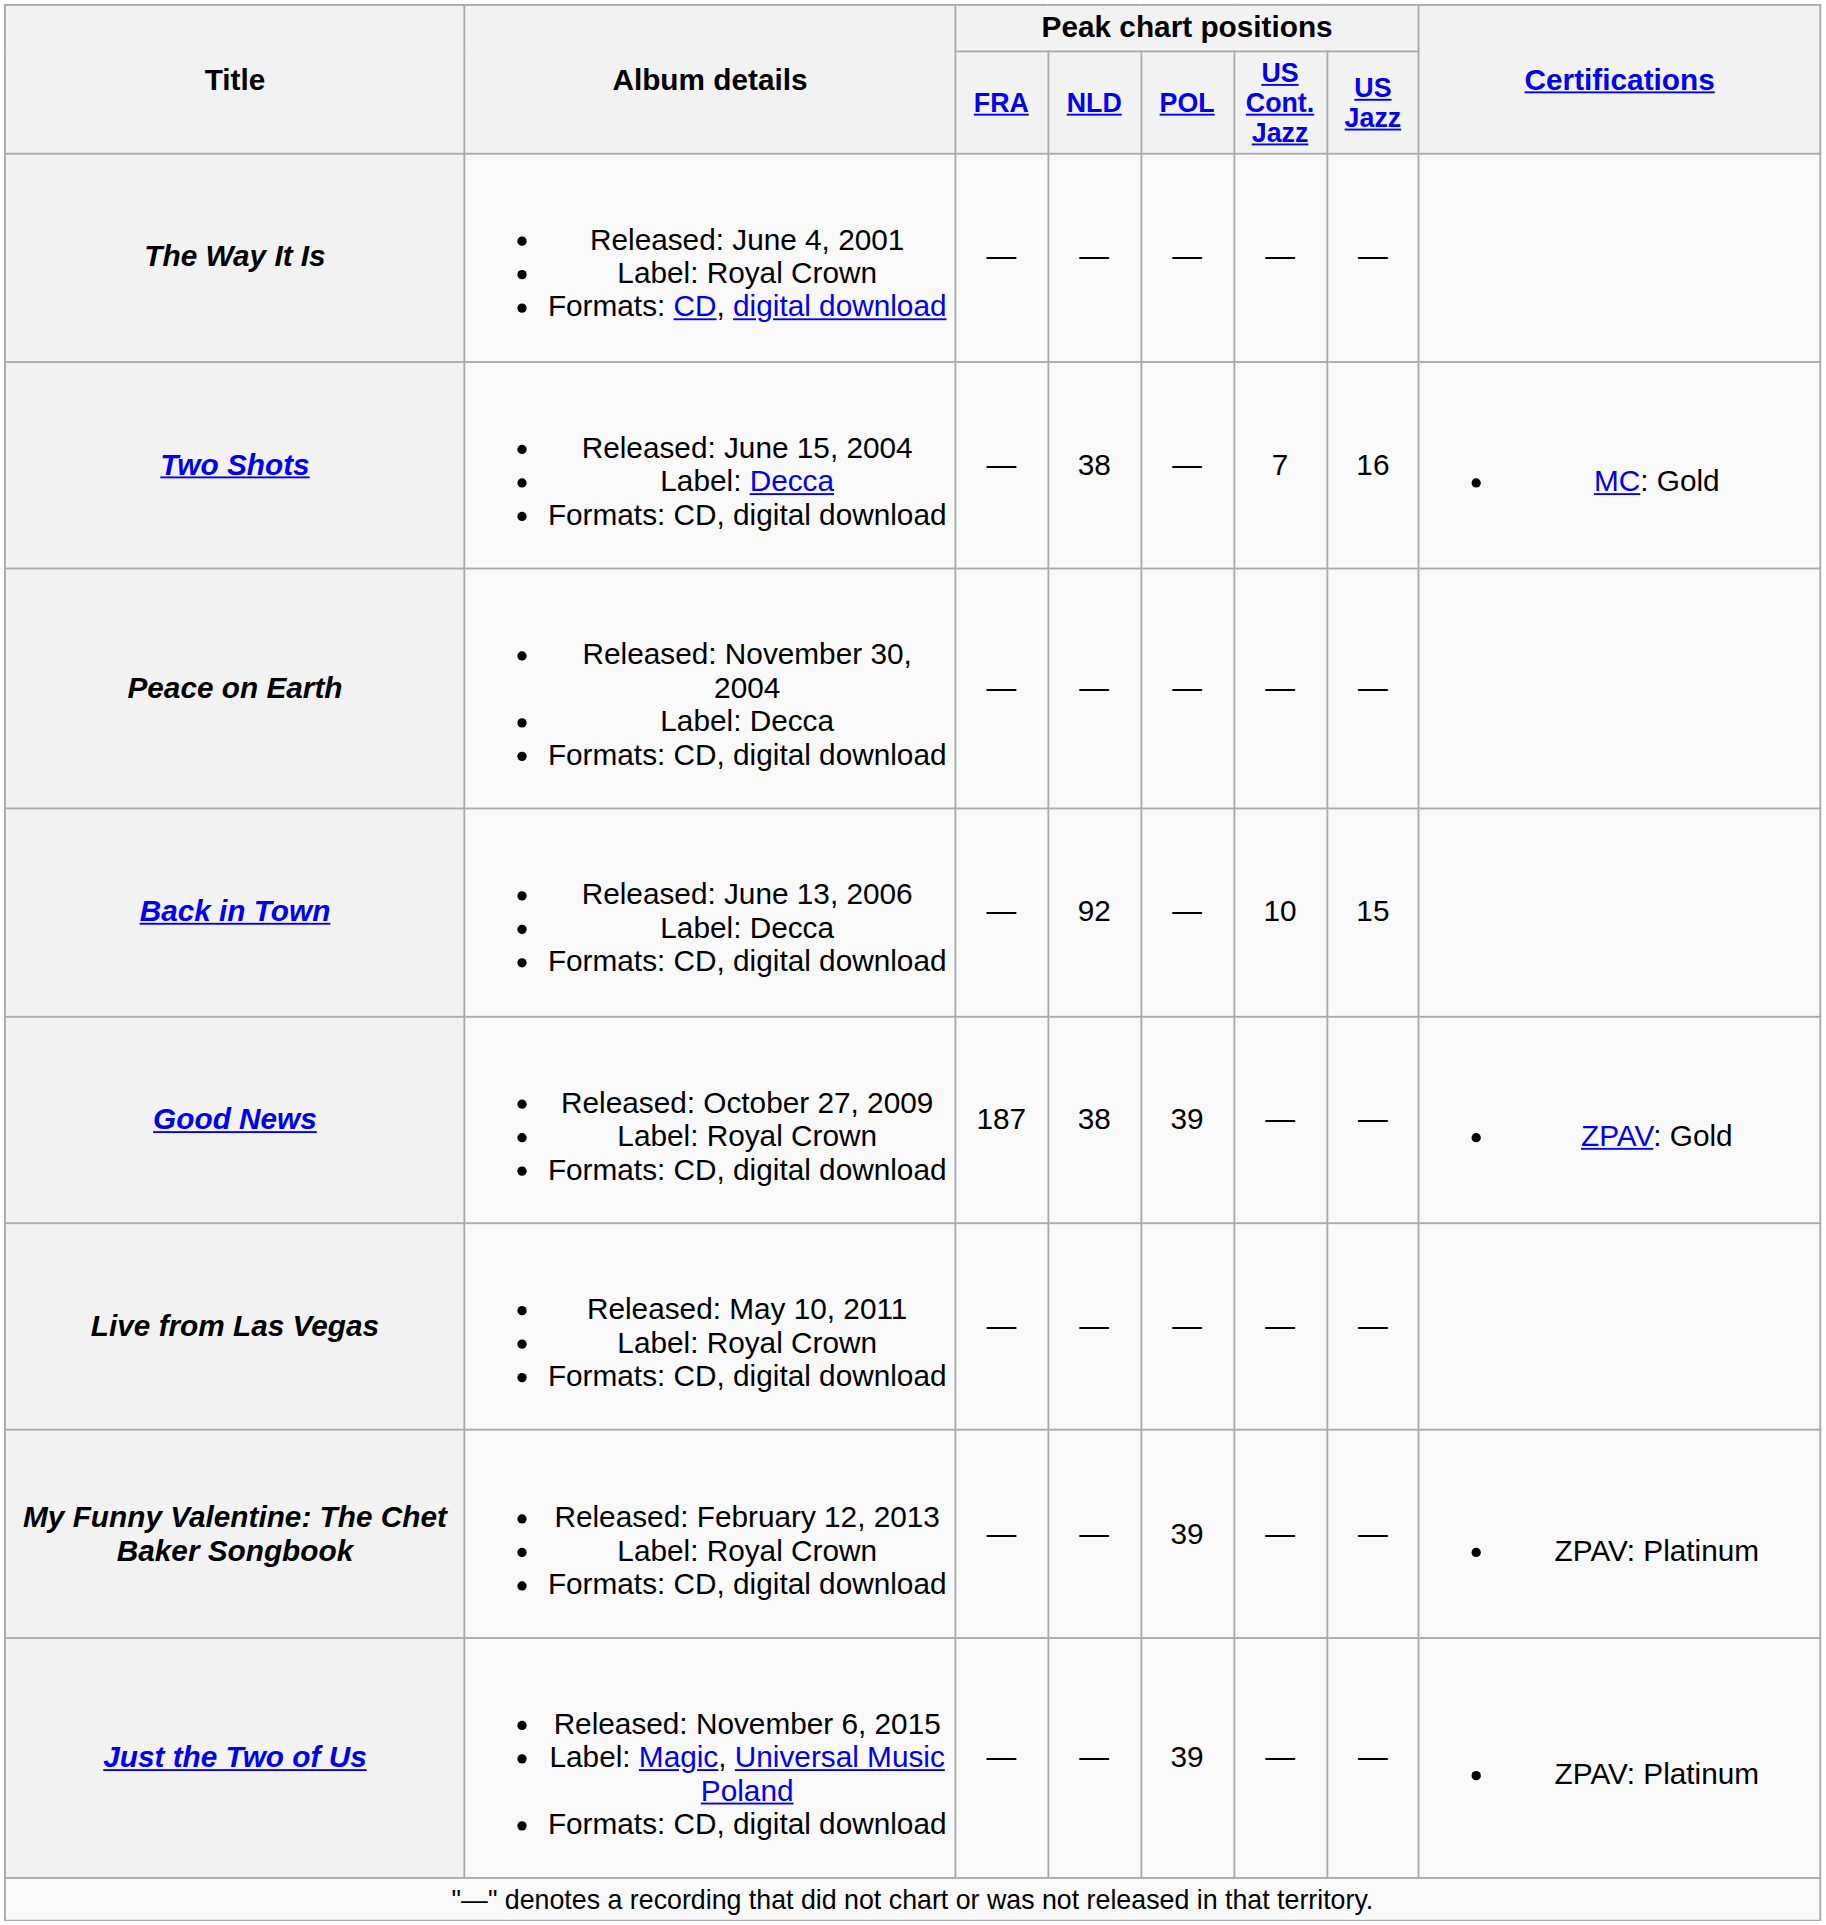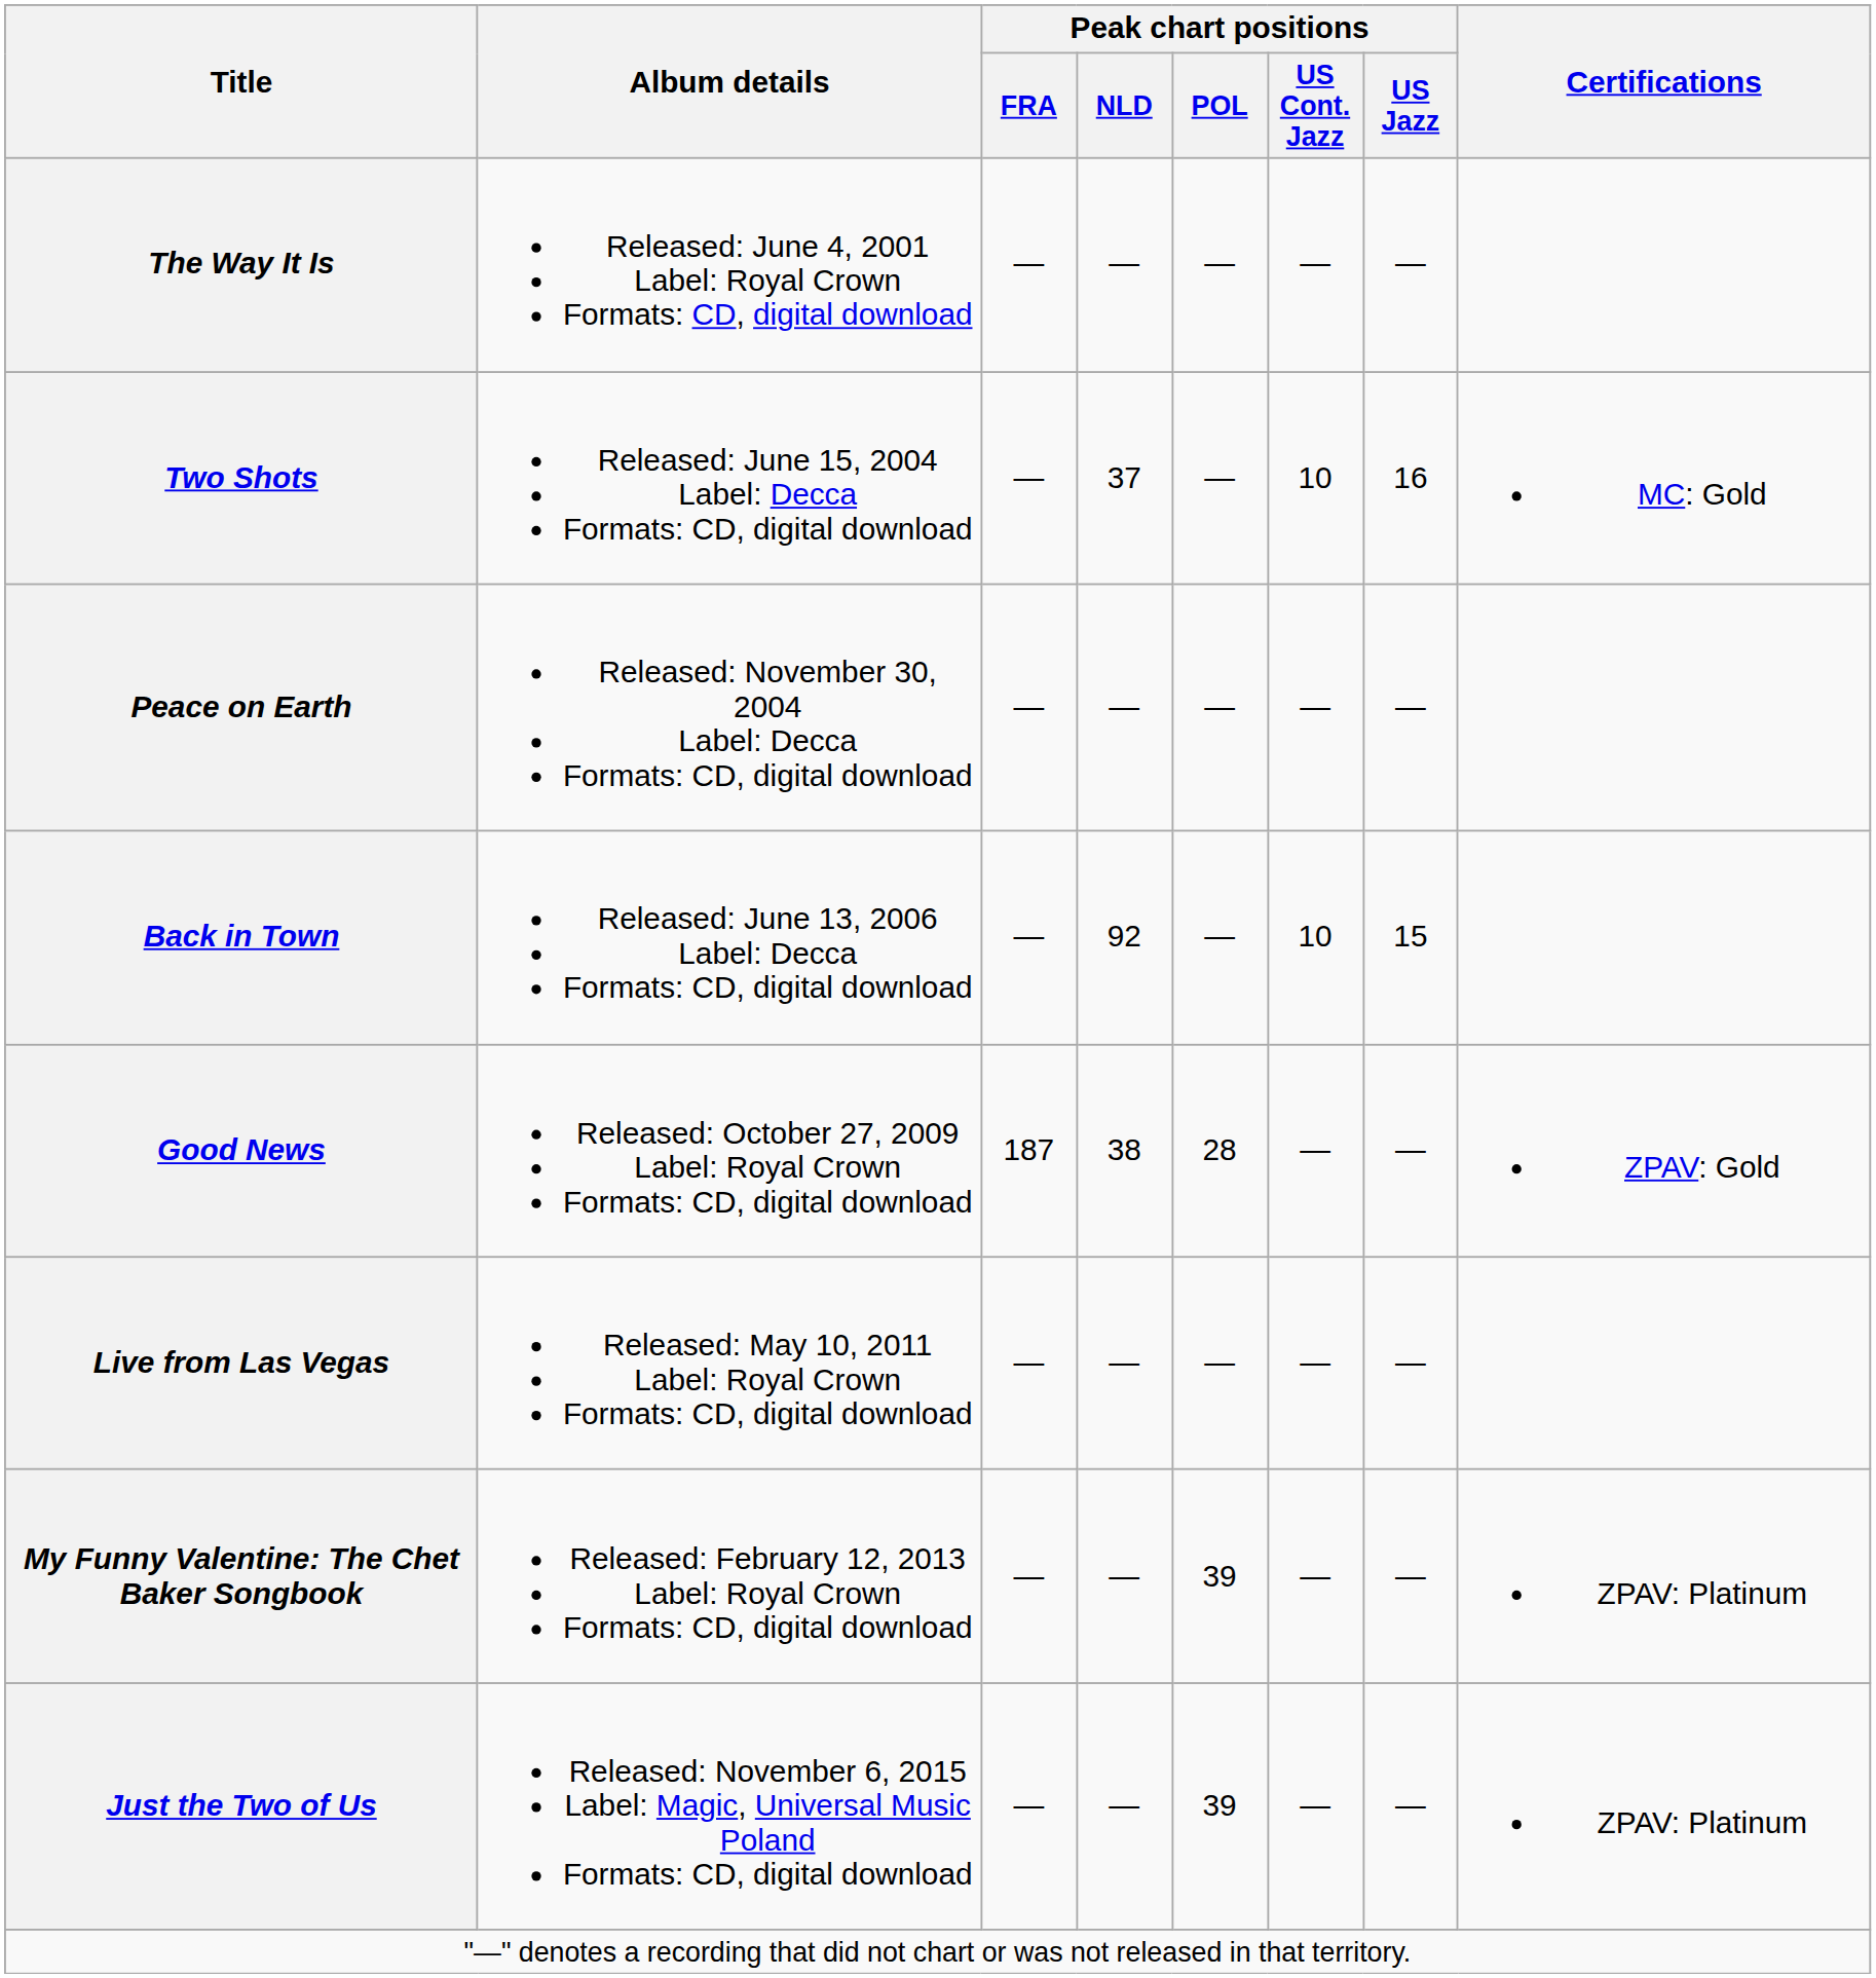Two Shots | Peak chart positions / NLD: 38 -> 37
Two Shots | Peak chart positions / US Cont. Jazz: 7 -> 10
Good News | Peak chart positions / POL: 39 -> 28
